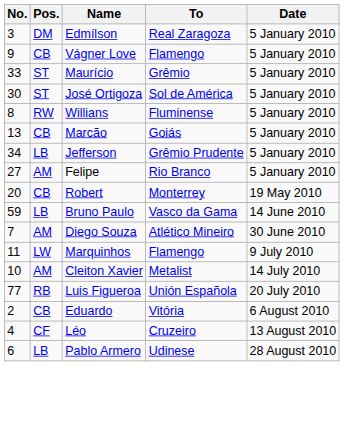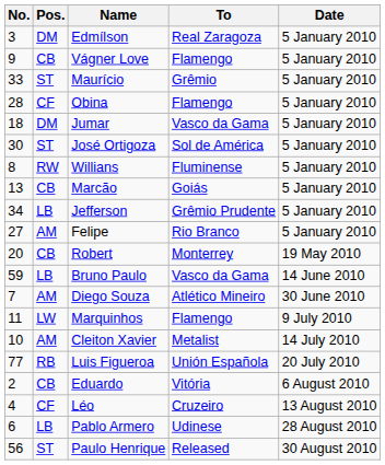+ row: 28 | CF | Obina | Flamengo | 5 January 2010
+ row: 18 | DM | Jumar | Vasco da Gama | 5 January 2010
+ row: 56 | ST | Paulo Henrique | Released | 30 August 2010
